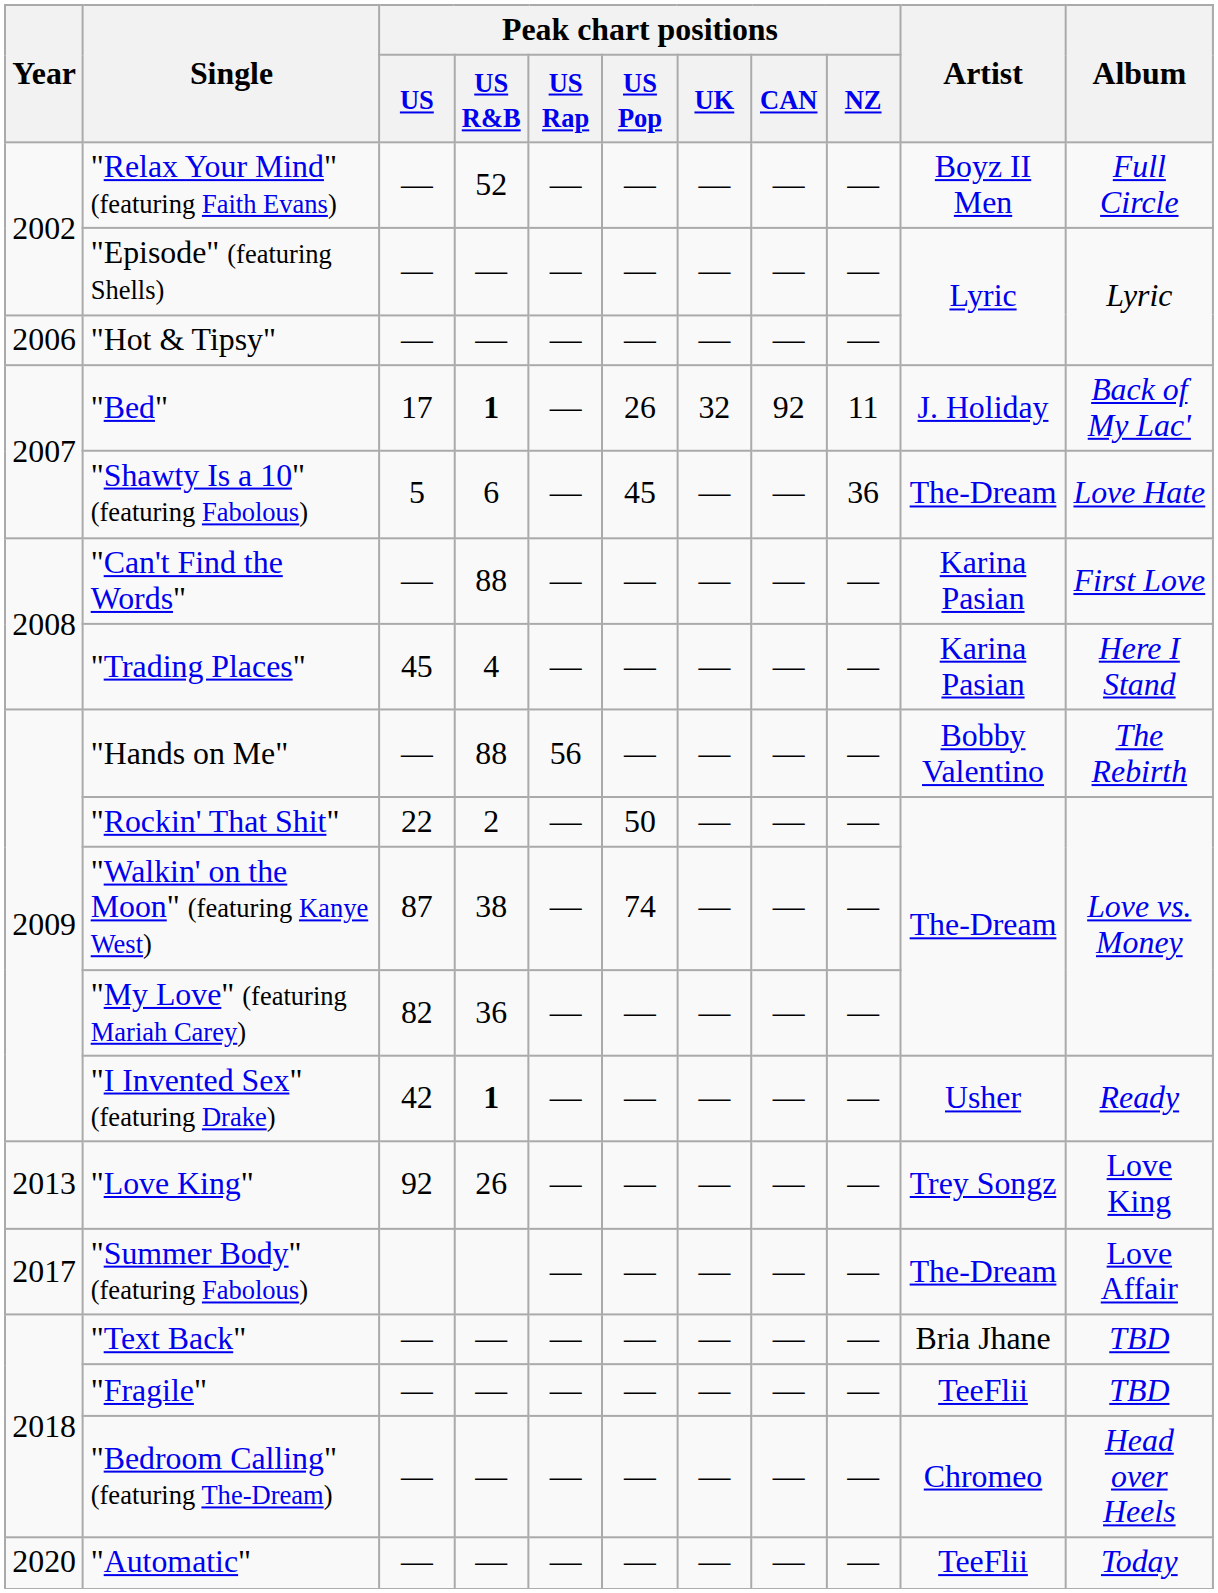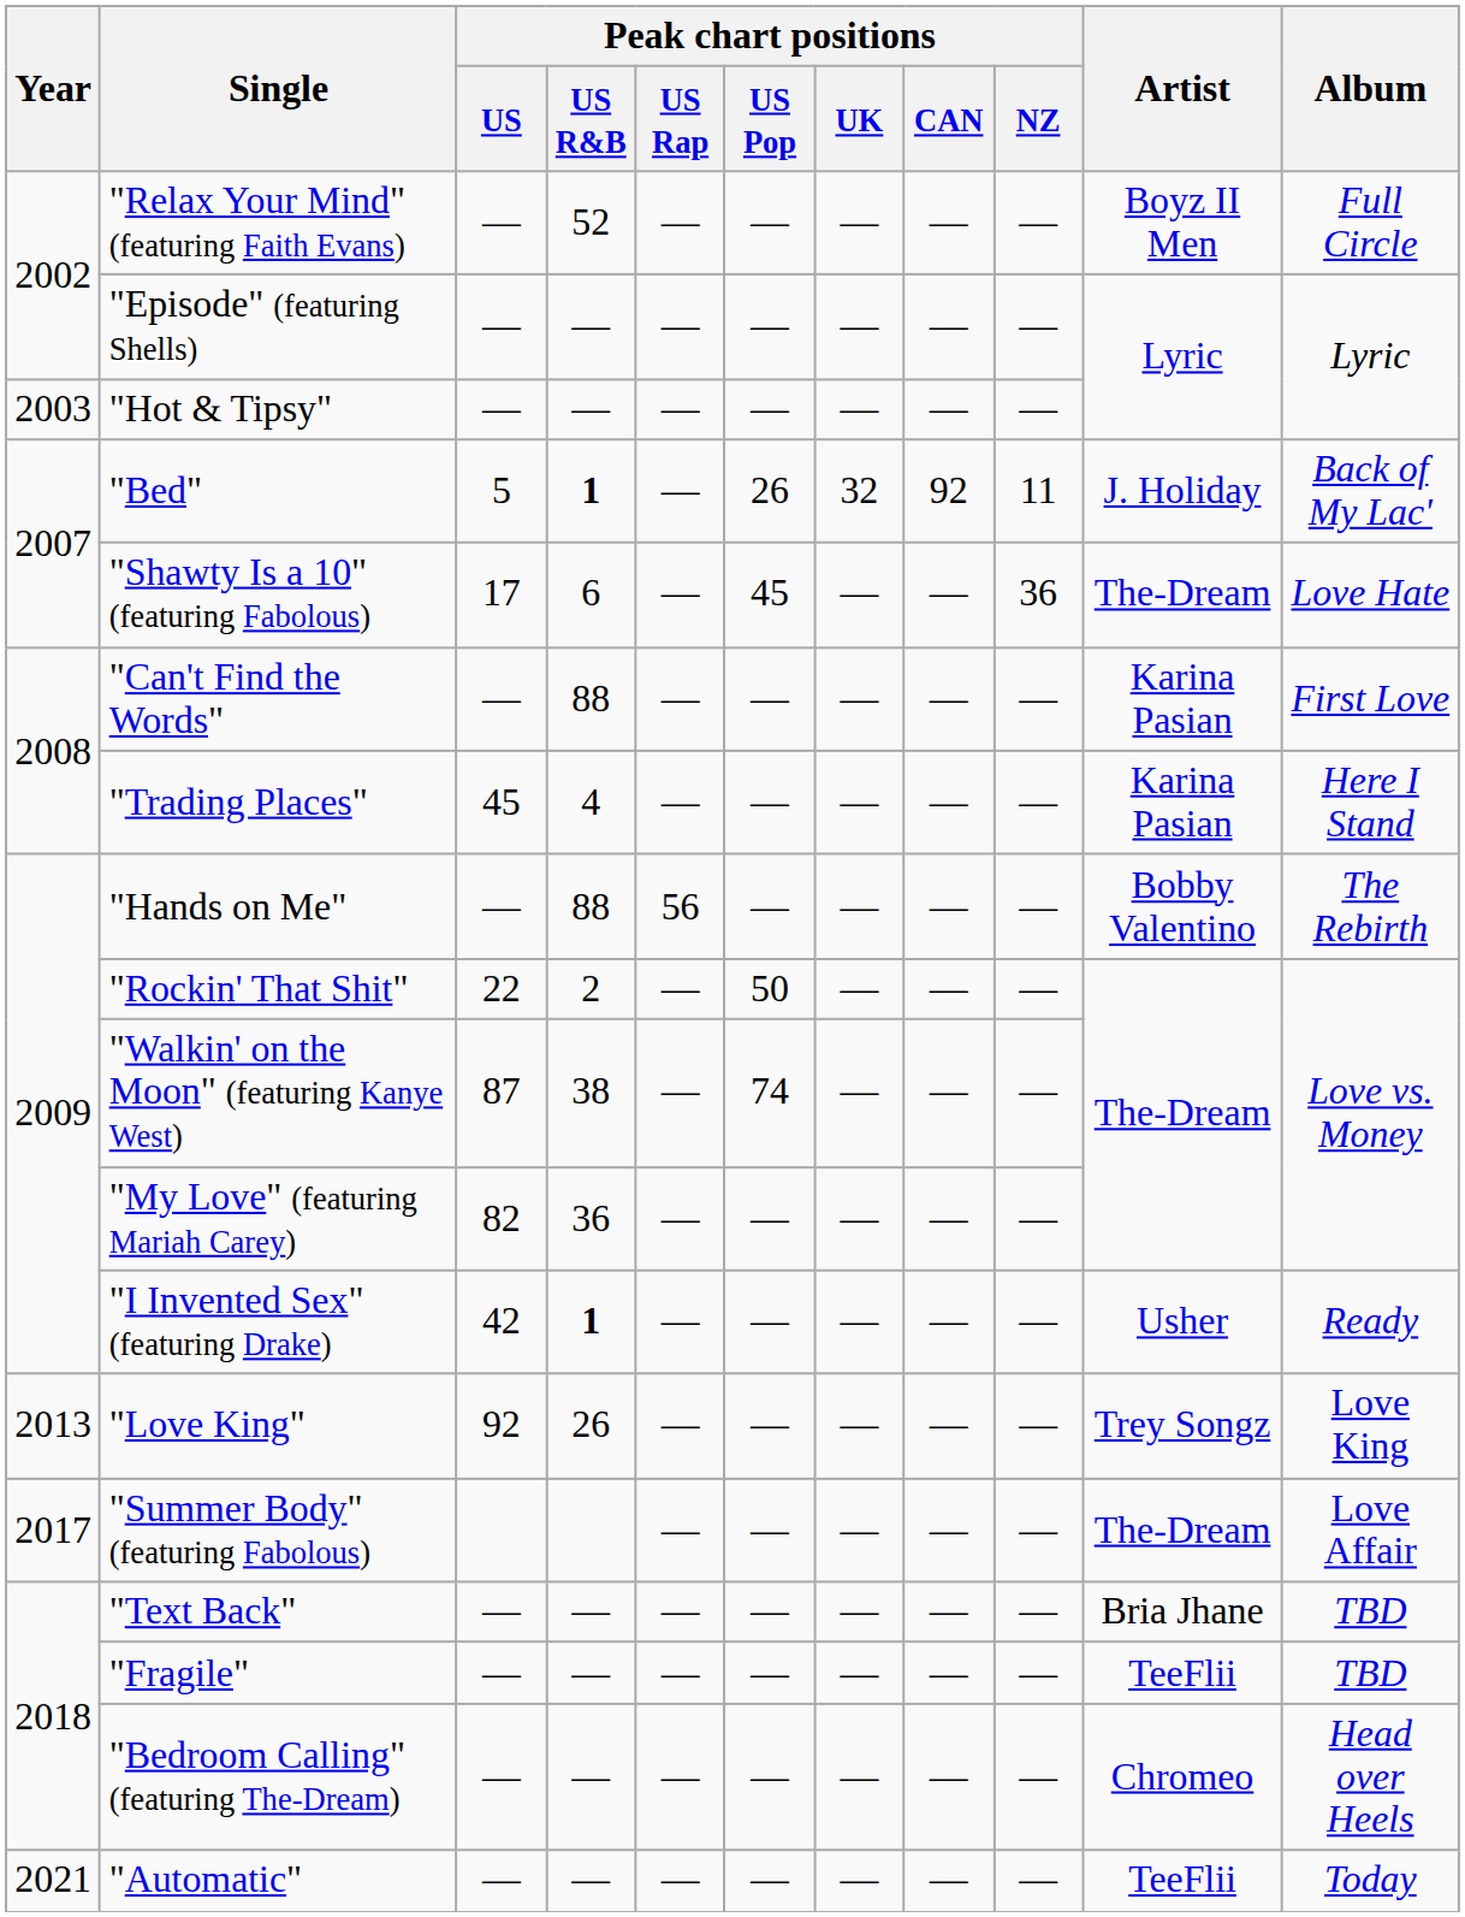"Hot & Tipsy" | Year: 2006 -> 2003
"Bed" | Peak chart positions / US: 17 -> 5
"Shawty Is a 10" (featuring Fabolous) | Peak chart positions / US: 5 -> 17
"Automatic" | Year: 2020 -> 2021
